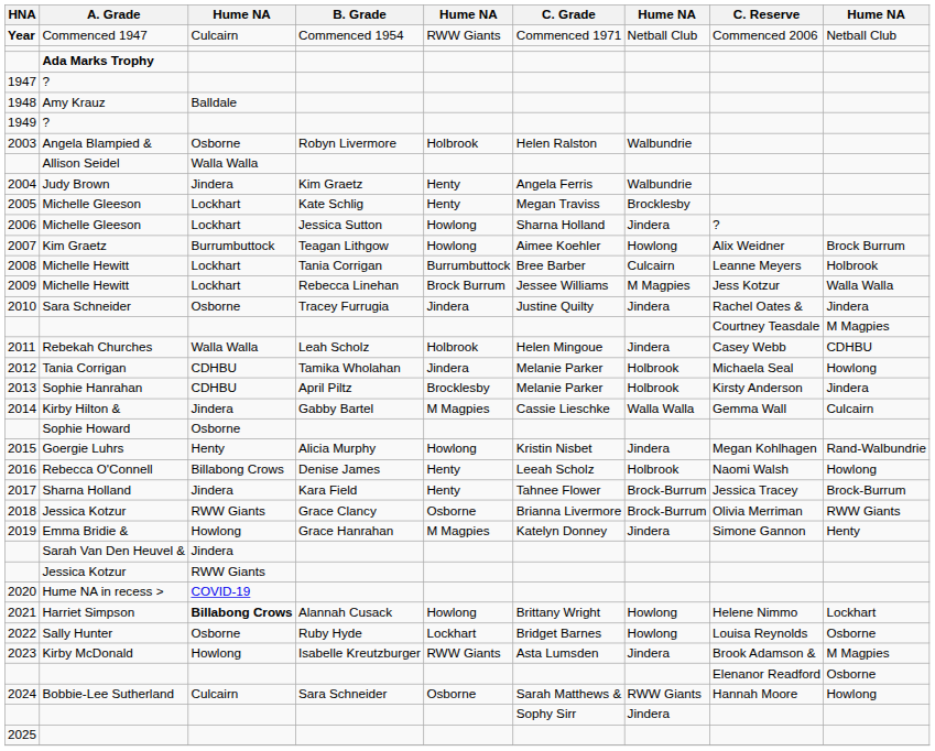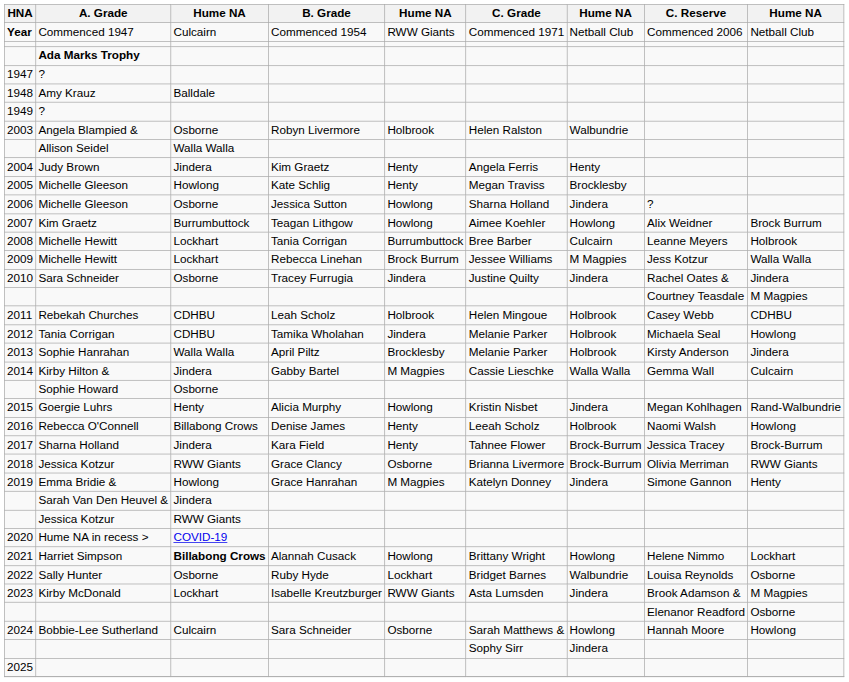2004 | column 7: Walbundrie -> Henty
2005 | column 3: Lockhart -> Howlong
2006 | column 3: Lockhart -> Osborne
2011 | column 3: Walla Walla -> CDHBU
2011 | column 7: Jindera -> Holbrook
2013 | column 3: CDHBU -> Walla Walla
2022 | column 7: Howlong -> Walbundrie
2023 | column 3: Howlong -> Lockhart
2024 | column 7: RWW Giants -> Howlong
